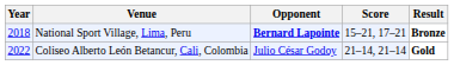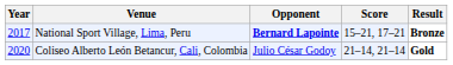National Sport Village, Lima, Peru | Year: 2018 -> 2017
Coliseo Alberto León Betancur, Cali, Colombia | Year: 2022 -> 2020
